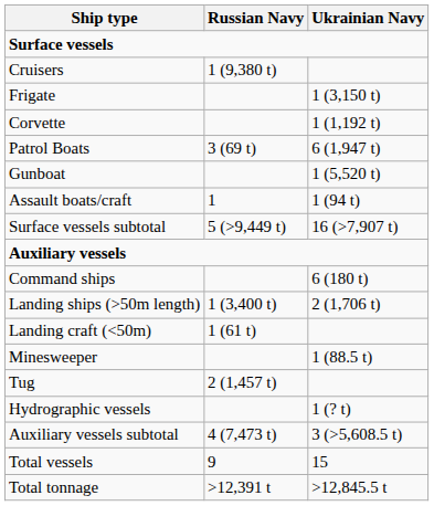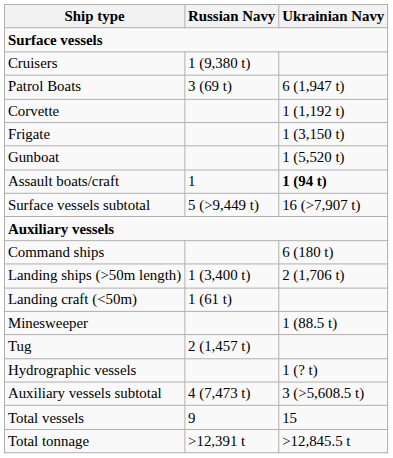rows swapped: Frigate <-> Patrol Boats
Assault boats/craft | Ukrainian Navy: normal -> bold
